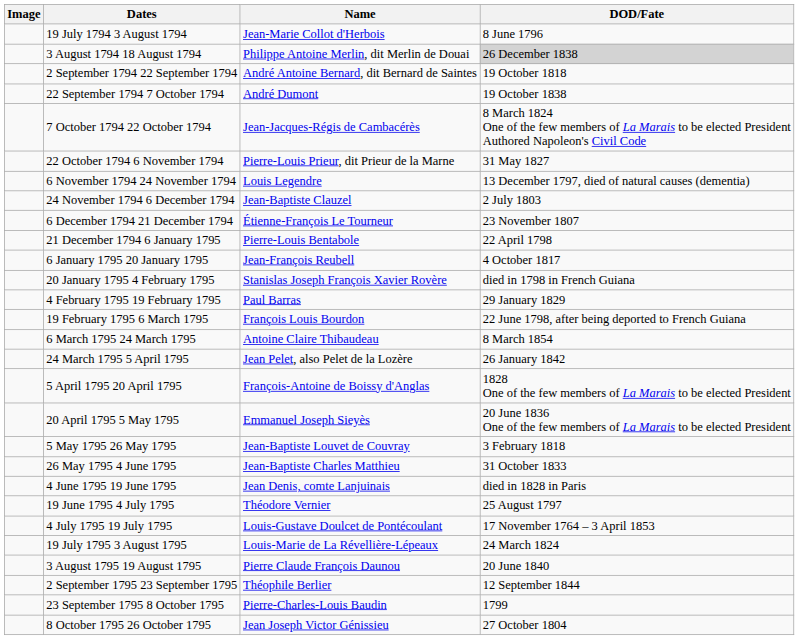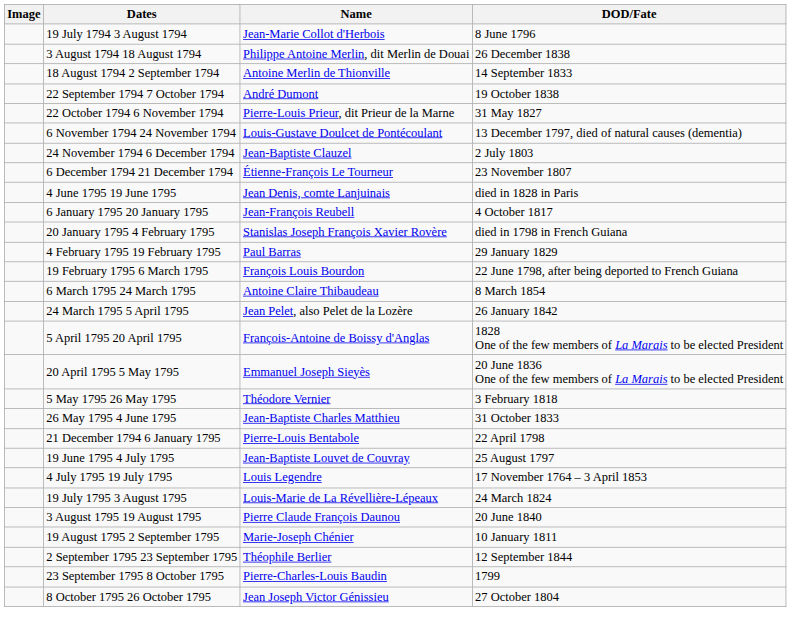3 August 1794 18 August 1794 | DOD/Fate: lightgrey background -> no background
+ row: 18 August 1794 2 September 1794 | Antoine Merlin de Thionville | 14 September 1833
- row: 2 September 1794 22 September 1794 | André Antoine Bernard, dit Bernard de Saintes | 19 October 1818
- row: 7 October 1794 22 October 1794 | Jean-Jacques-Régis de Cambacérès | 8 March 1824 One of the few members of La Marais to be elected President Authored Napoleon's Civil Code
6 November 1794 24 November 1794 | Name: Louis Legendre -> Louis-Gustave Doulcet de Pontécoulant
rows swapped: 21 December 1794 6 January 1795 <-> 4 June 1795 19 June 1795
5 May 1795 26 May 1795 | Name: Jean-Baptiste Louvet de Couvray -> Théodore Vernier
19 June 1795 4 July 1795 | Name: Théodore Vernier -> Jean-Baptiste Louvet de Couvray
4 July 1795 19 July 1795 | Name: Louis-Gustave Doulcet de Pontécoulant -> Louis Legendre
+ row: 19 August 1795 2 September 1795 | Marie-Joseph Chénier | 10 January 1811
